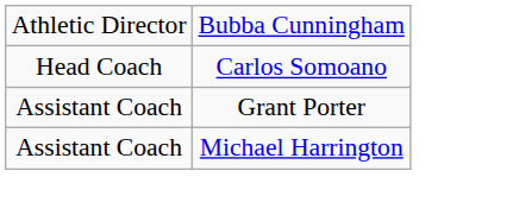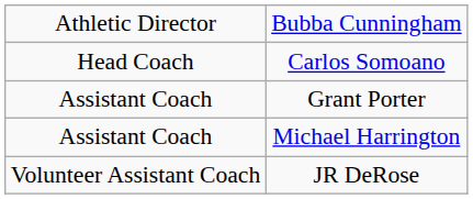+ row: Volunteer Assistant Coach | JR DeRose
